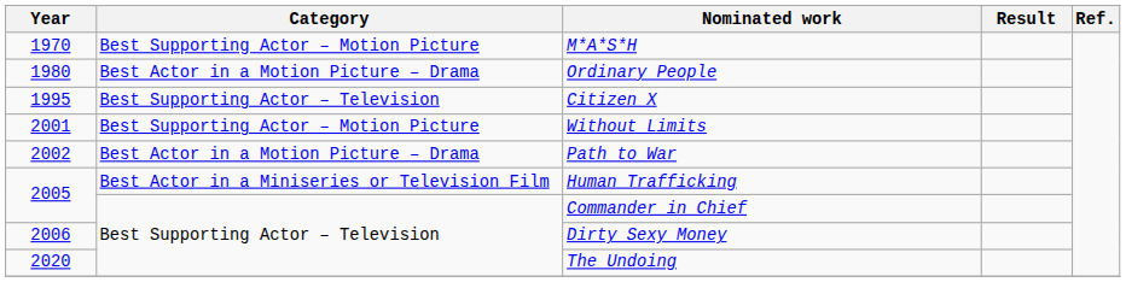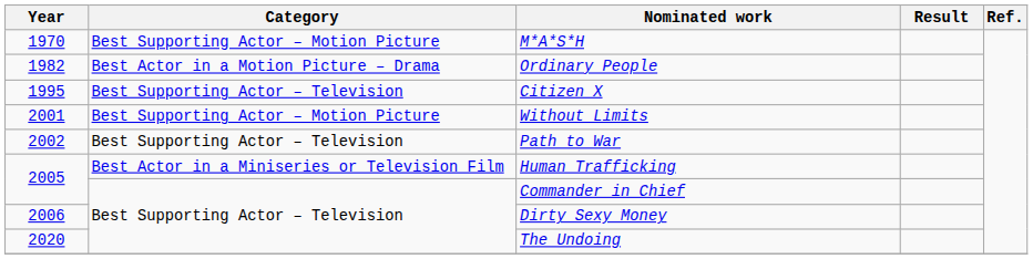Ordinary People | Year: 1980 -> 1982
Path to War | Category: Best Actor in a Motion Picture – Drama -> Best Supporting Actor – Television
